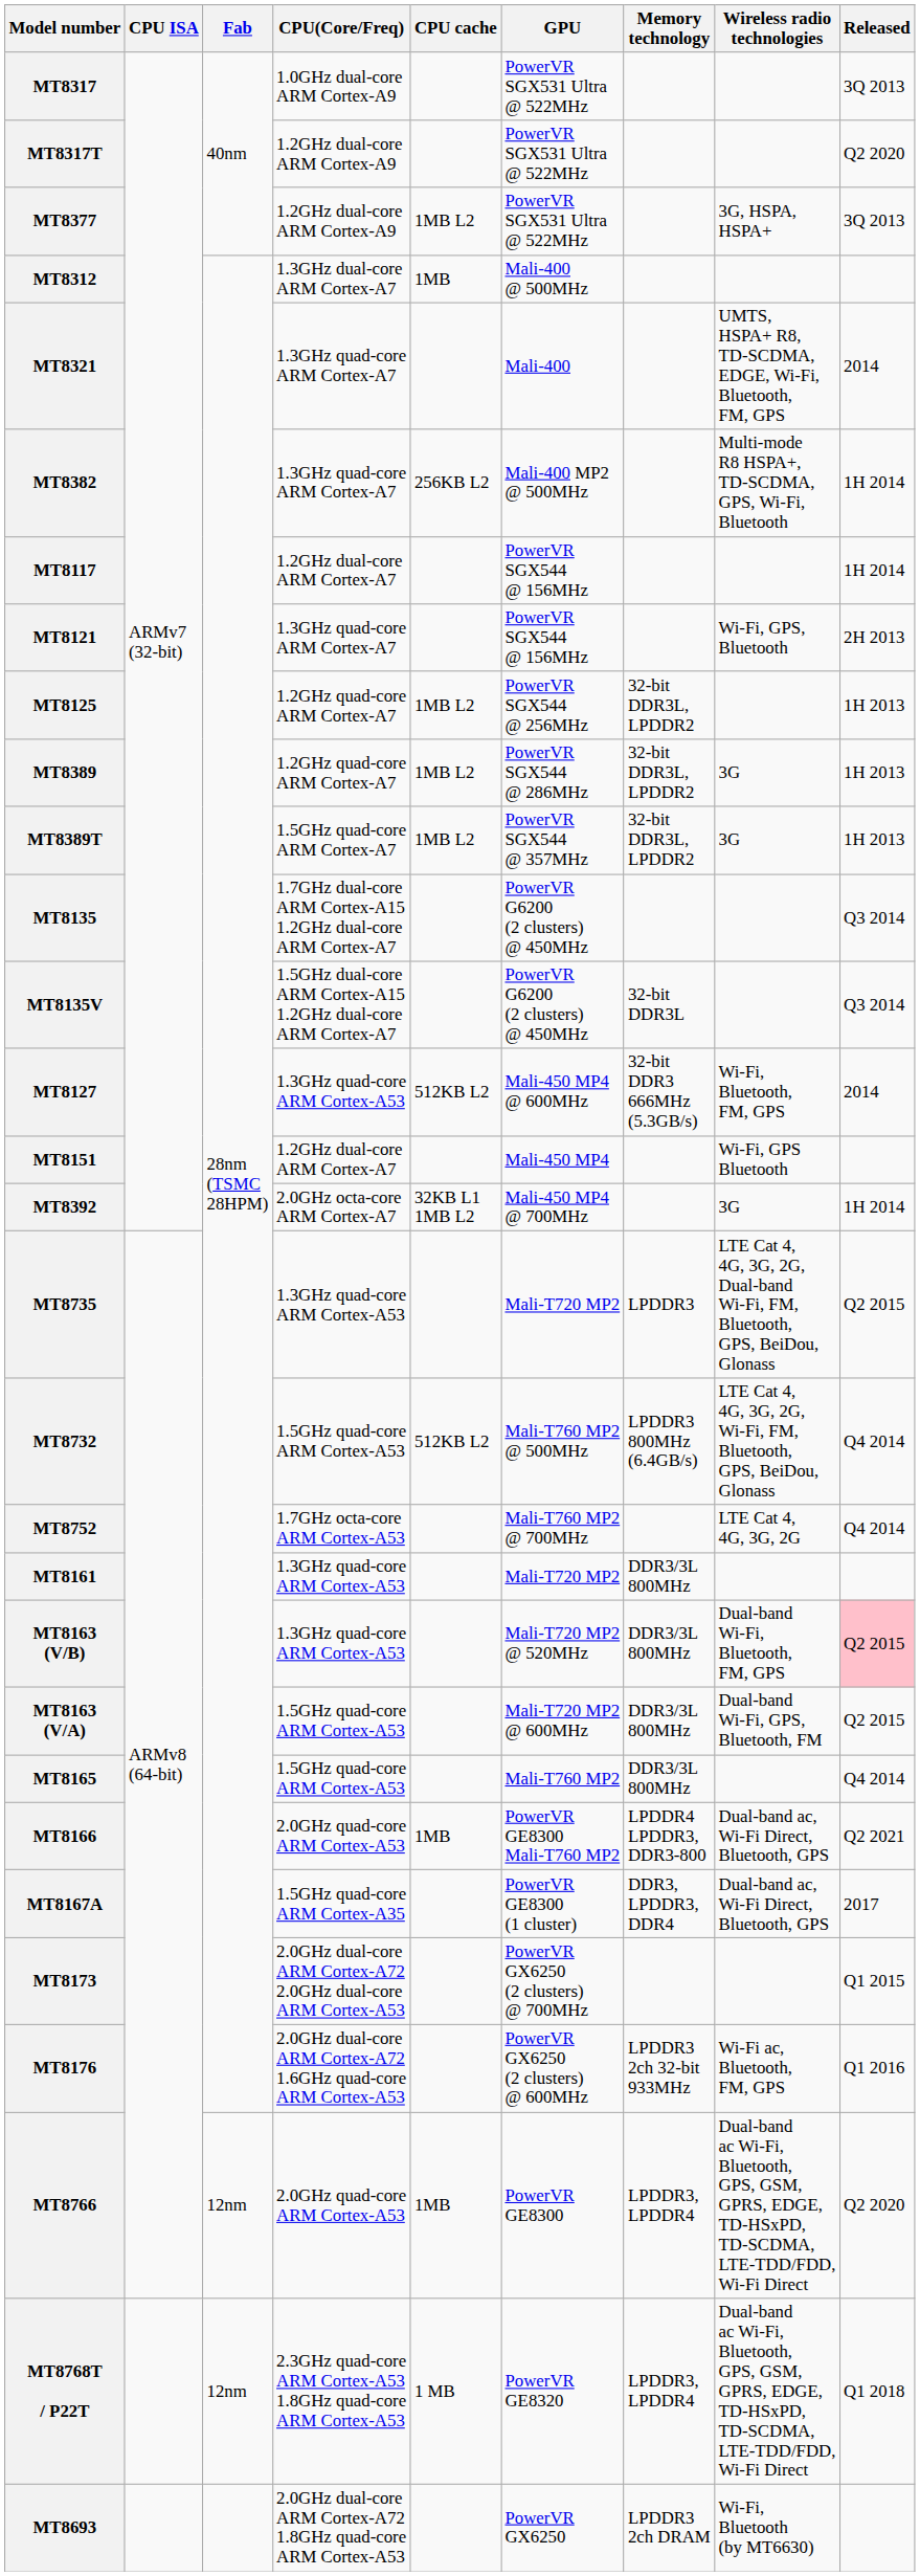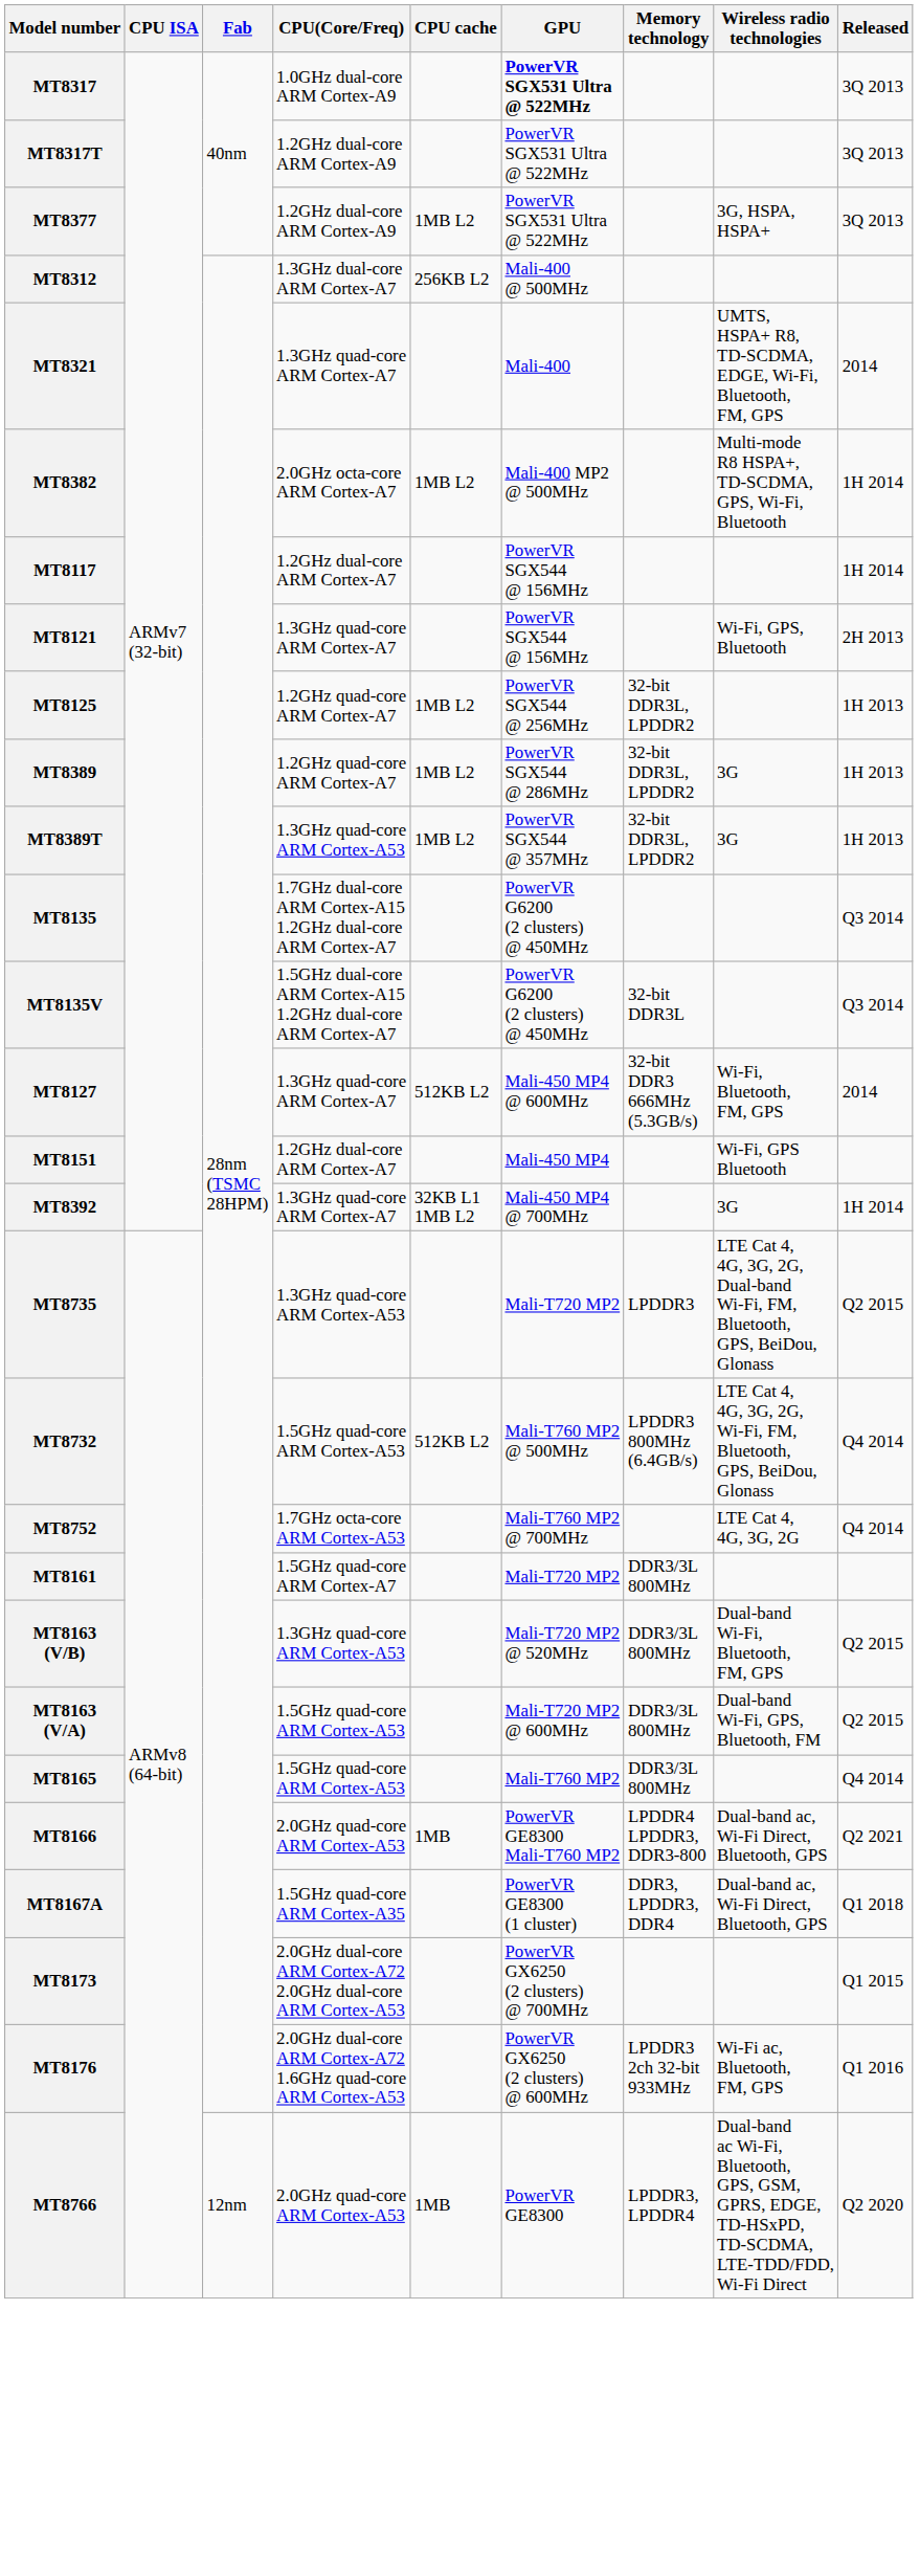MT8317 | GPU: normal -> bold
MT8317T | Released: Q2 2020 -> 3Q 2013
MT8312 | CPU cache: 1MB -> 256KB L2
MT8382 | CPU(Core/Freq): 1.3GHz quad-core ARM Cortex-A7 -> 2.0GHz octa-core ARM Cortex-A7
MT8382 | CPU cache: 256KB L2 -> 1MB L2
MT8389T | CPU(Core/Freq): 1.5GHz quad-core ARM Cortex-A7 -> 1.3GHz quad-core ARM Cortex-A53
MT8127 | CPU(Core/Freq): 1.3GHz quad-core ARM Cortex-A53 -> 1.3GHz quad-core ARM Cortex-A7
MT8392 | CPU(Core/Freq): 2.0GHz octa-core ARM Cortex-A7 -> 1.3GHz quad-core ARM Cortex-A7
MT8161 | CPU(Core/Freq): 1.3GHz quad-core ARM Cortex-A53 -> 1.5GHz quad-core ARM Cortex-A7
MT8163 (V/B) | Released: pink background -> no background
MT8167A | Released: 2017 -> Q1 2018
- row: MT8768T / P22T | 12nm | 2.3GHz quad-core ARM Cortex-A53 1.8GHz quad-core ARM Cortex-A53 | 1 MB | PowerVR GE8320 | LPDDR3, LPDDR4 | Dual-band ac Wi-Fi, Bluetooth, GPS, GSM, GPRS, EDGE, TD-HSxPD, TD-SCDMA, LTE-TDD/FDD, Wi-Fi Direct | Q1 2018
- row: MT8693 | 2.0GHz dual-core ARM Cortex-A72 1.8GHz quad-core ARM Cortex-A53 | PowerVR GX6250 | LPDDR3 2ch DRAM | Wi-Fi, Bluetooth (by MT6630)
